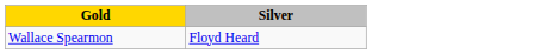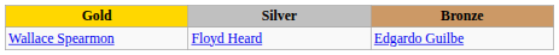+ column: Bronze | Edgardo Guilbe
